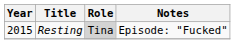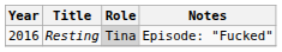Resting | Year: 2015 -> 2016
